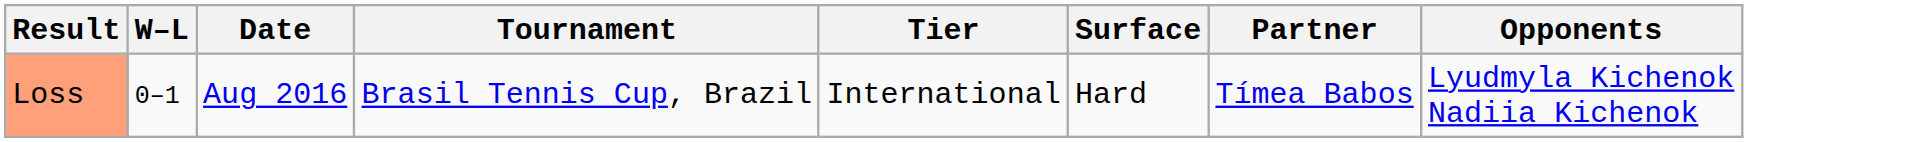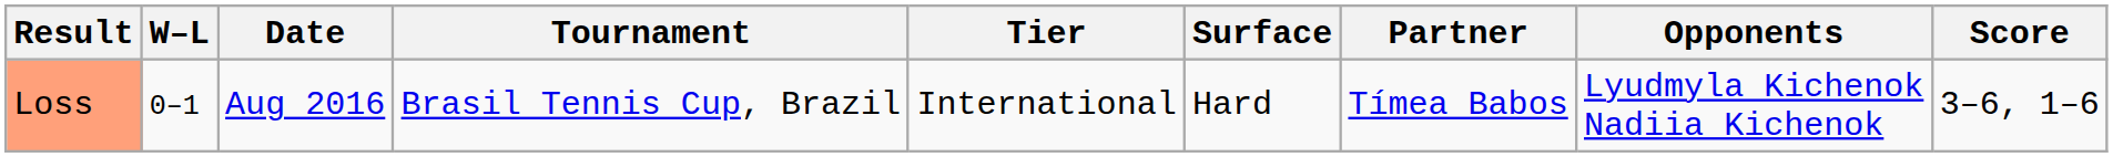+ column: Score | 3–6, 1–6
